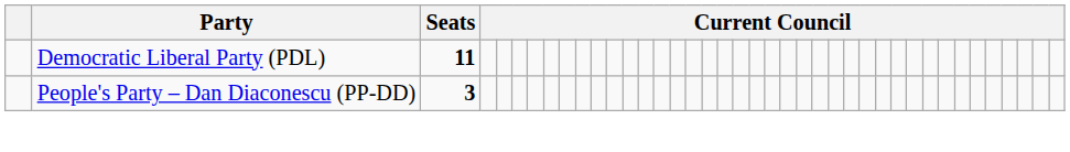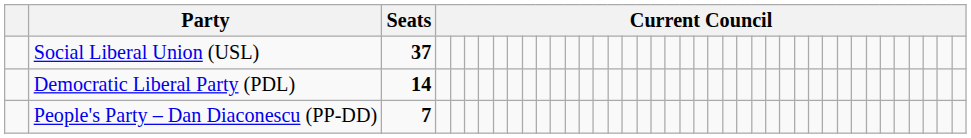+ row: Social Liberal Union (USL) | 37
Democratic Liberal Party (PDL) | Seats: 11 -> 14
People's Party – Dan Diaconescu (PP-DD) | Seats: 3 -> 7
